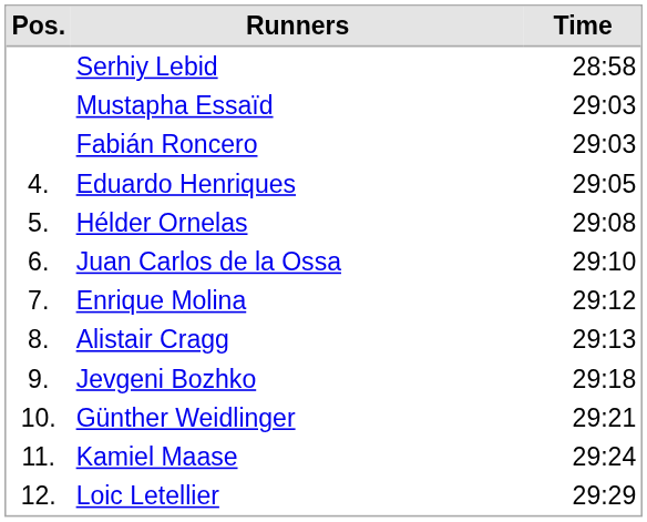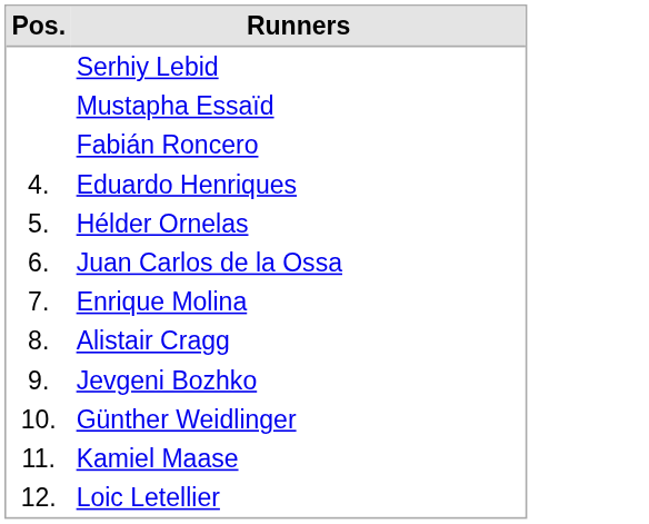- column: Time | 28:58 | 29:03 | 29:03 | 29:05 | 29:08 | 29:10 | 29:12 | 29:13 | 29:18 | 29:21 | 29:24 | 29:29
